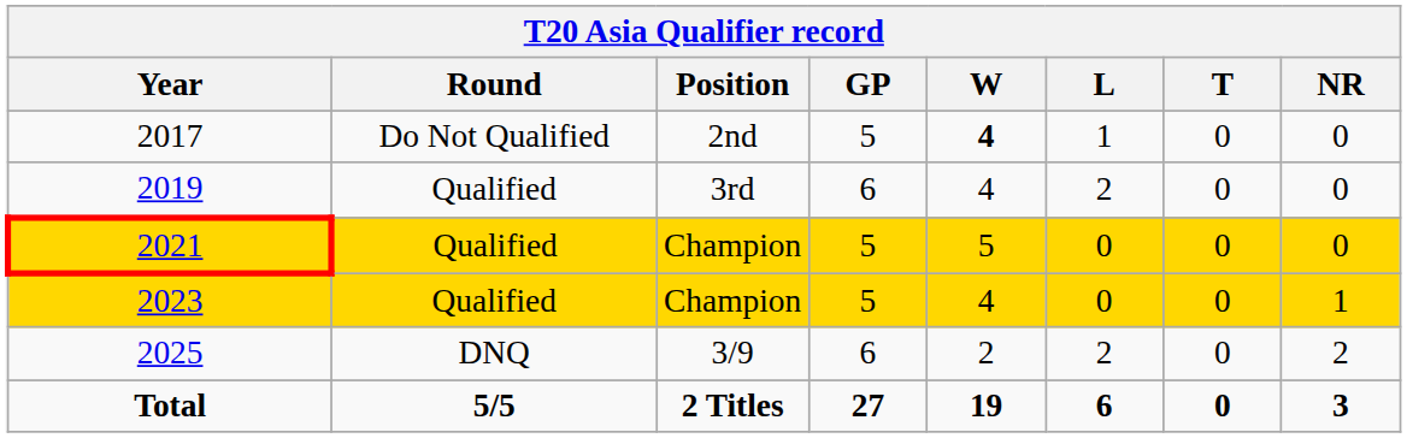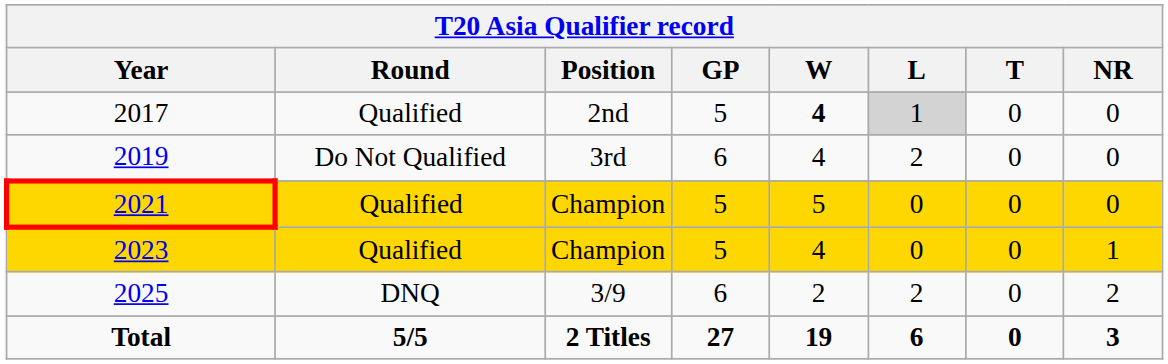2017 | Round: Do Not Qualified -> Qualified
2017 | L: no background -> lightgrey background
2019 | Round: Qualified -> Do Not Qualified
